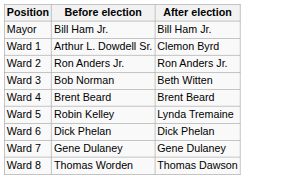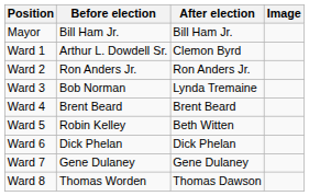+ column: Image
Ward 3 | After election: Beth Witten -> Lynda Tremaine
Ward 5 | After election: Lynda Tremaine -> Beth Witten
